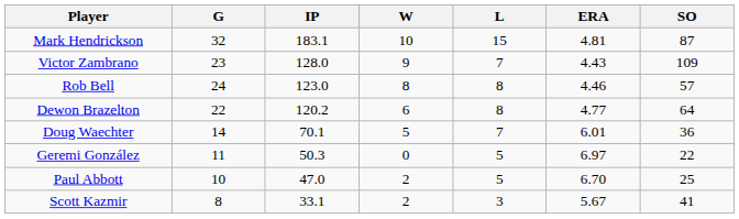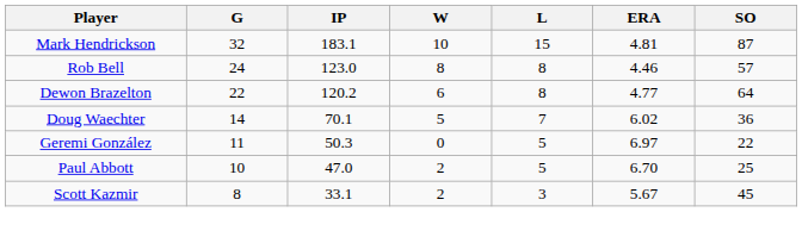- row: Victor Zambrano | 23 | 128.0 | 9 | 7 | 4.43 | 109
Doug Waechter | ERA: 6.01 -> 6.02
Scott Kazmir | SO: 41 -> 45
